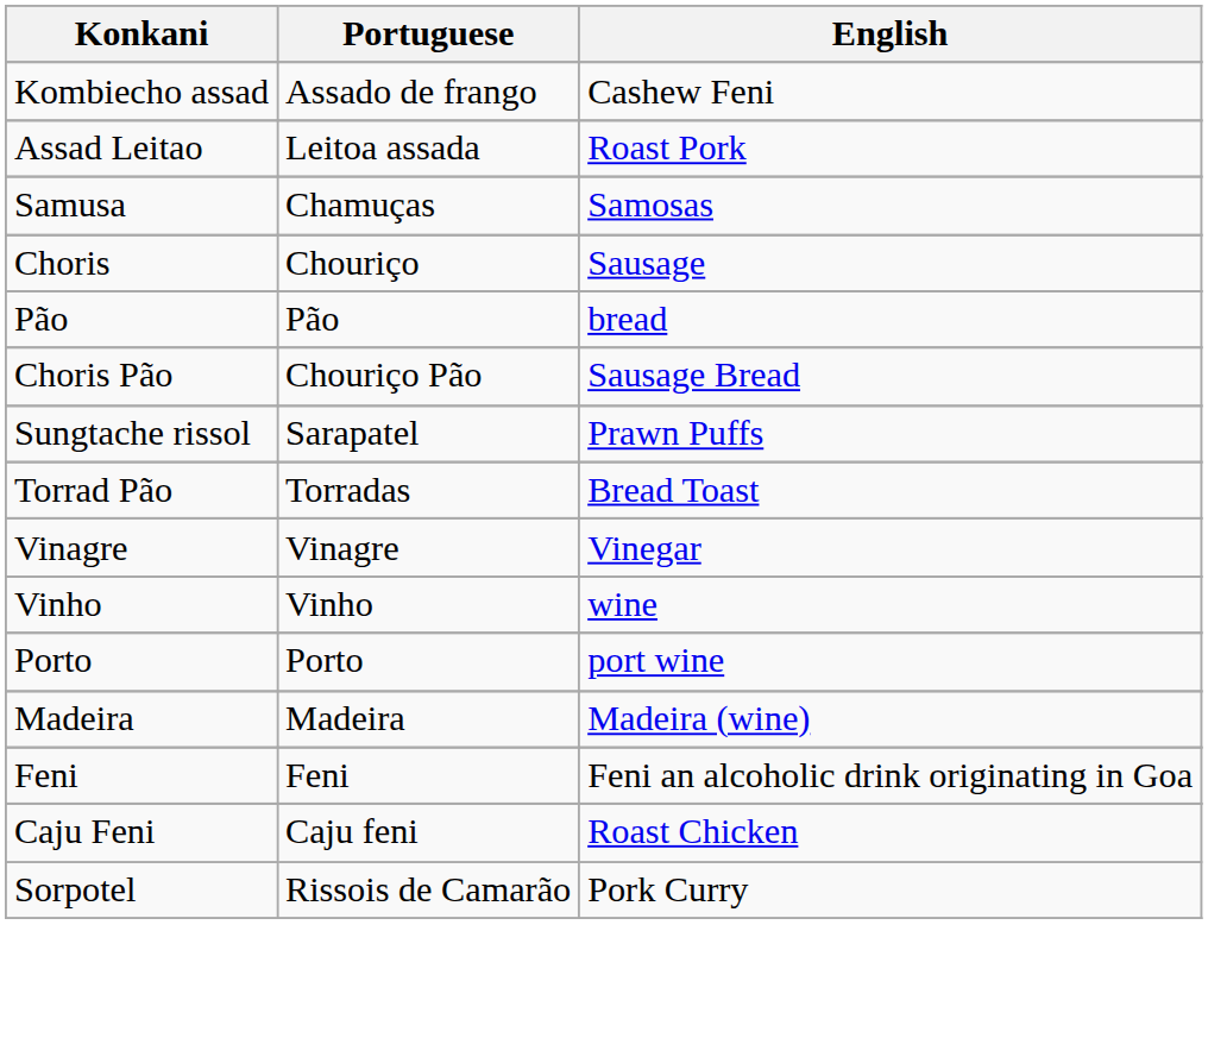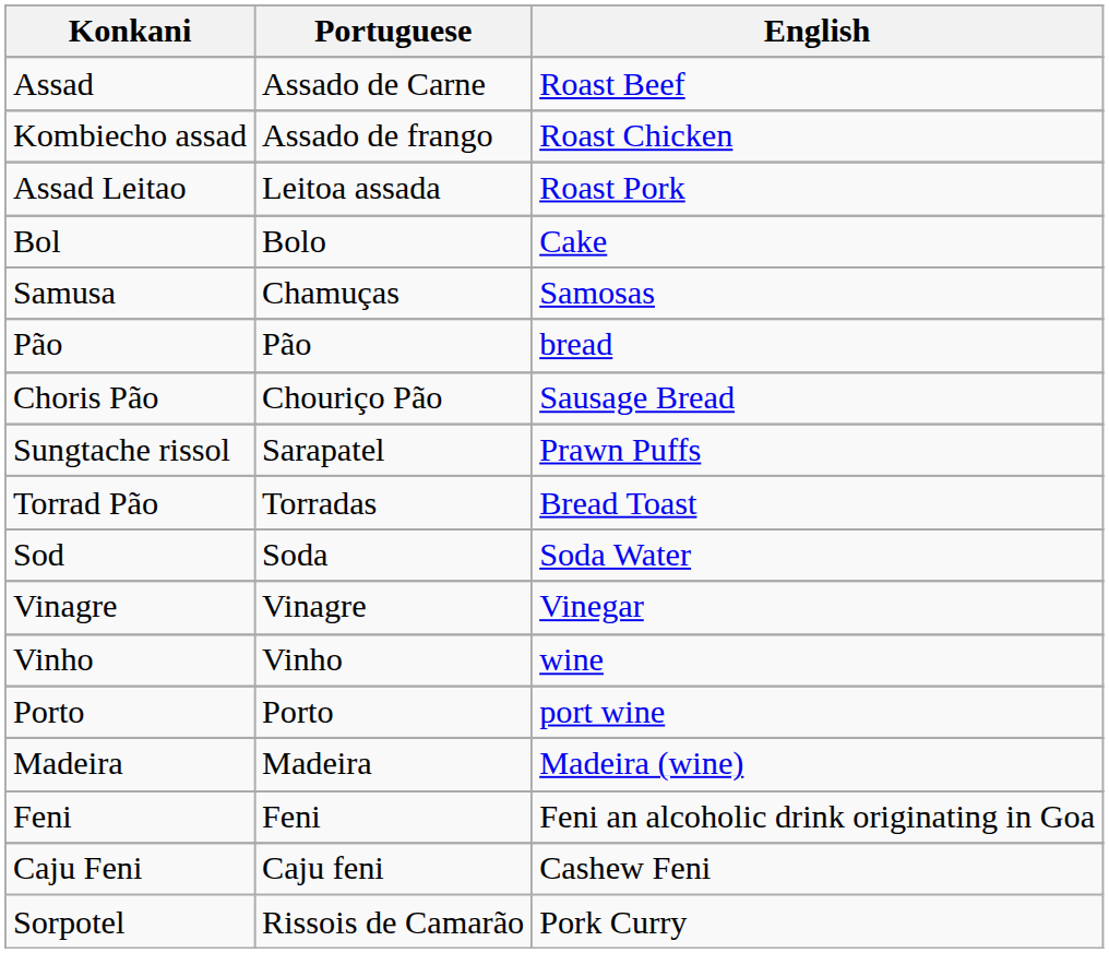+ row: Assad | Assado de Carne | Roast Beef
Kombiecho assad | English: Cashew Feni -> Roast Chicken
+ row: Bol | Bolo | Cake
- row: Choris | Chouriço | Sausage
+ row: Sod | Soda | Soda Water
Caju Feni | English: Roast Chicken -> Cashew Feni
